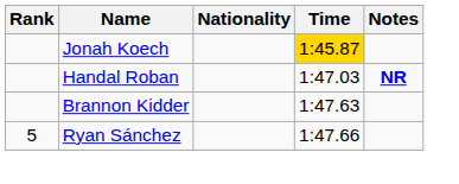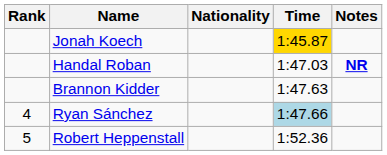Ryan Sánchez | Rank: 5 -> 4
Ryan Sánchez | Time: no background -> lightblue background
+ row: 5 | Robert Heppenstall | 1:52.36
